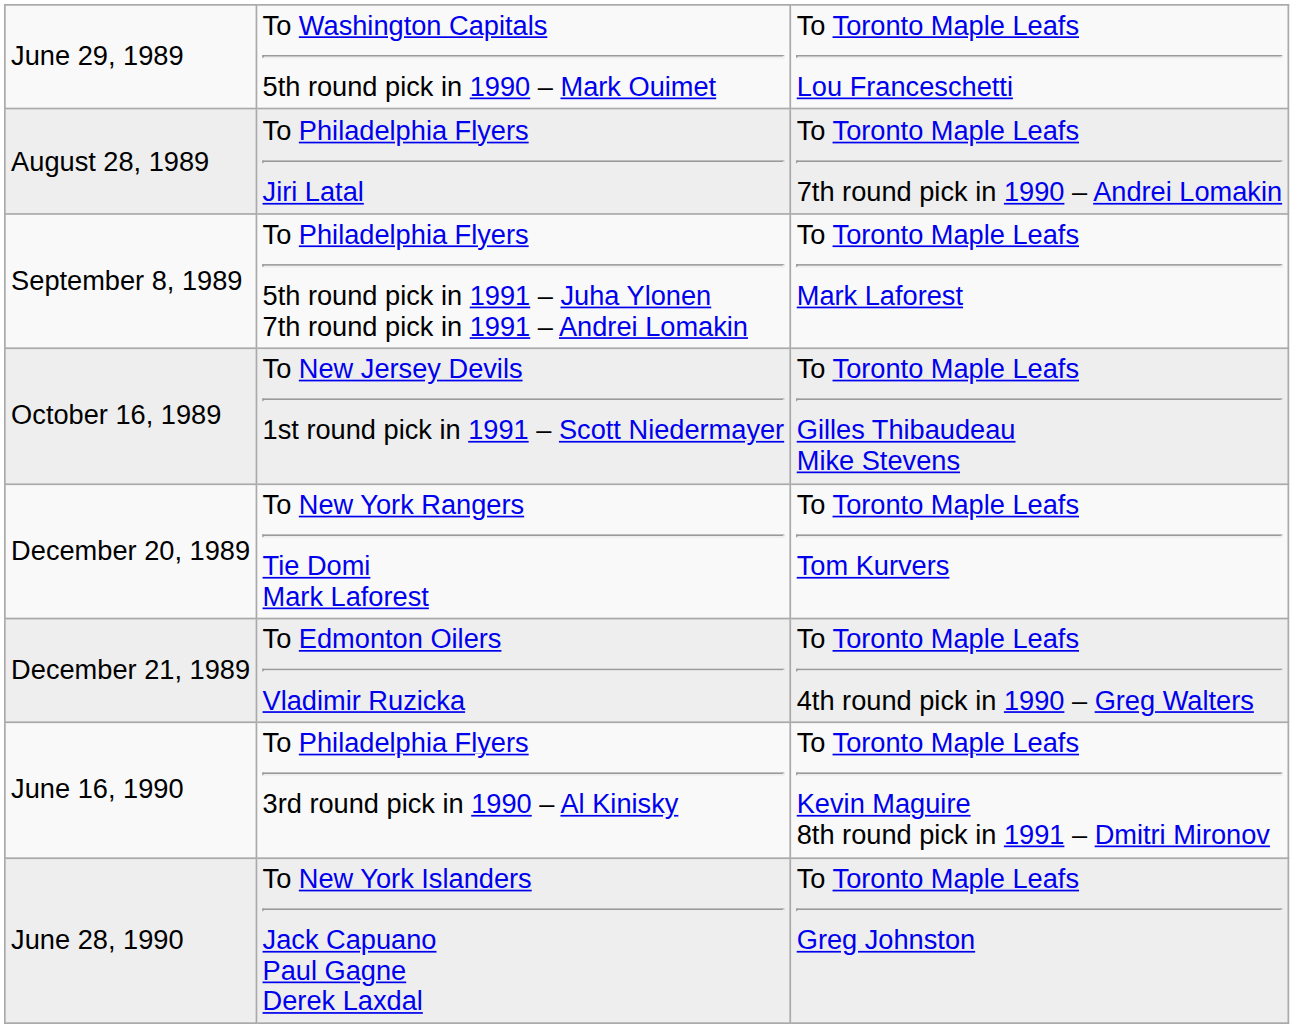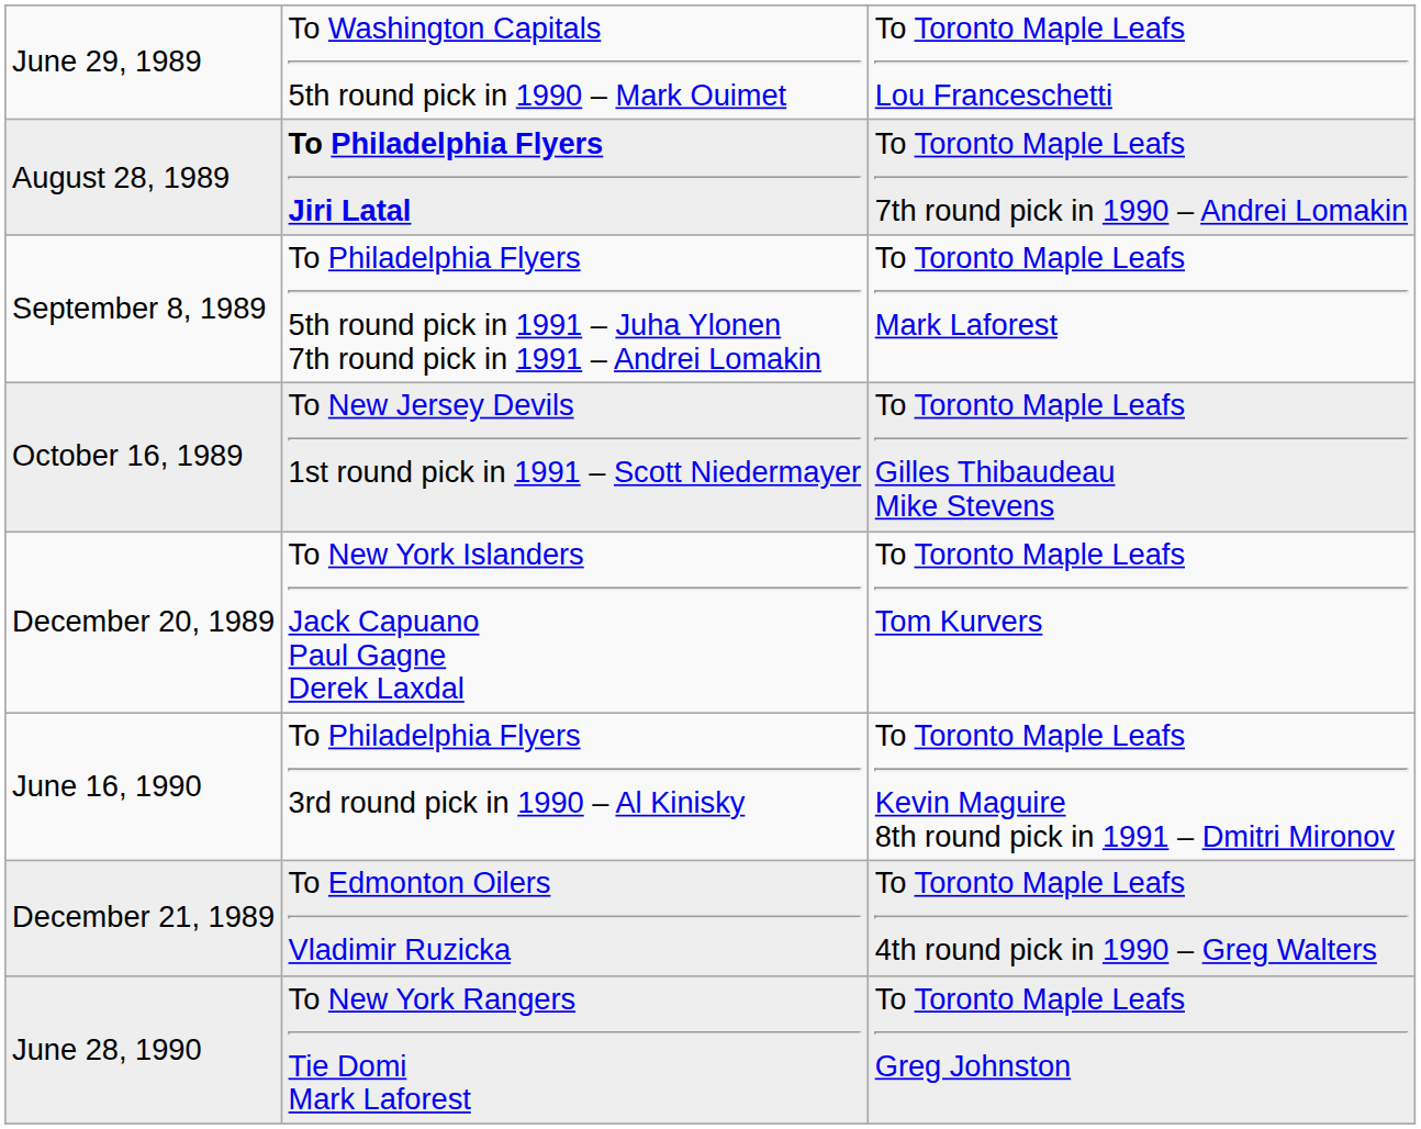August 28, 1989 | column 2: normal -> bold
December 20, 1989 | column 2: To New York Rangers Tie Domi Mark Laforest -> To New York Islanders Jack Capuano Paul Gagne Derek Laxdal
rows swapped: December 21, 1989 <-> June 16, 1990
June 28, 1990 | column 2: To New York Islanders Jack Capuano Paul Gagne Derek Laxdal -> To New York Rangers Tie Domi Mark Laforest
